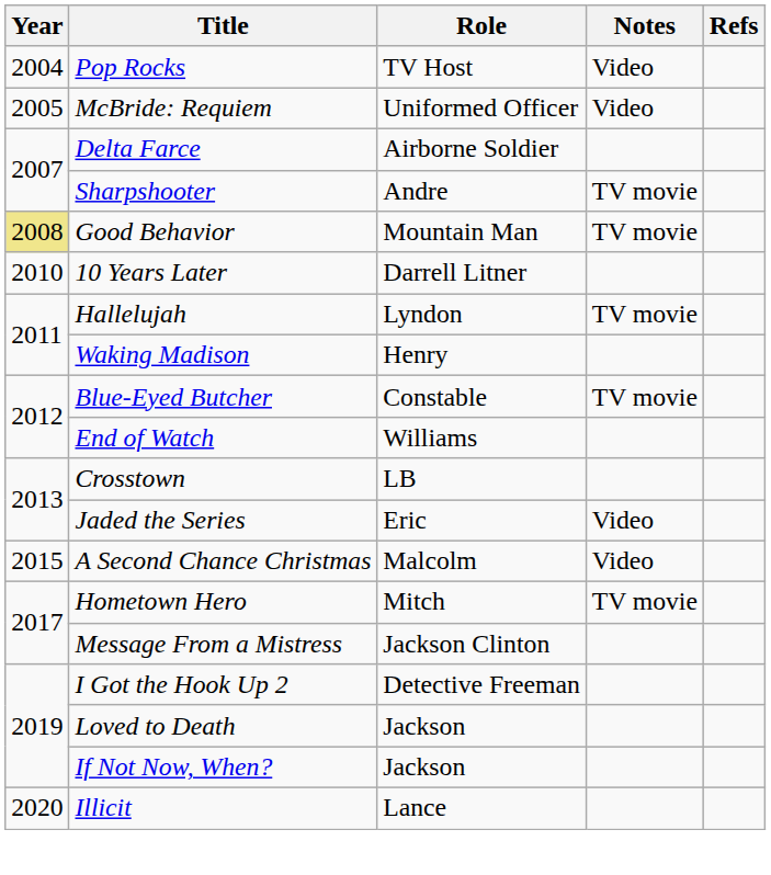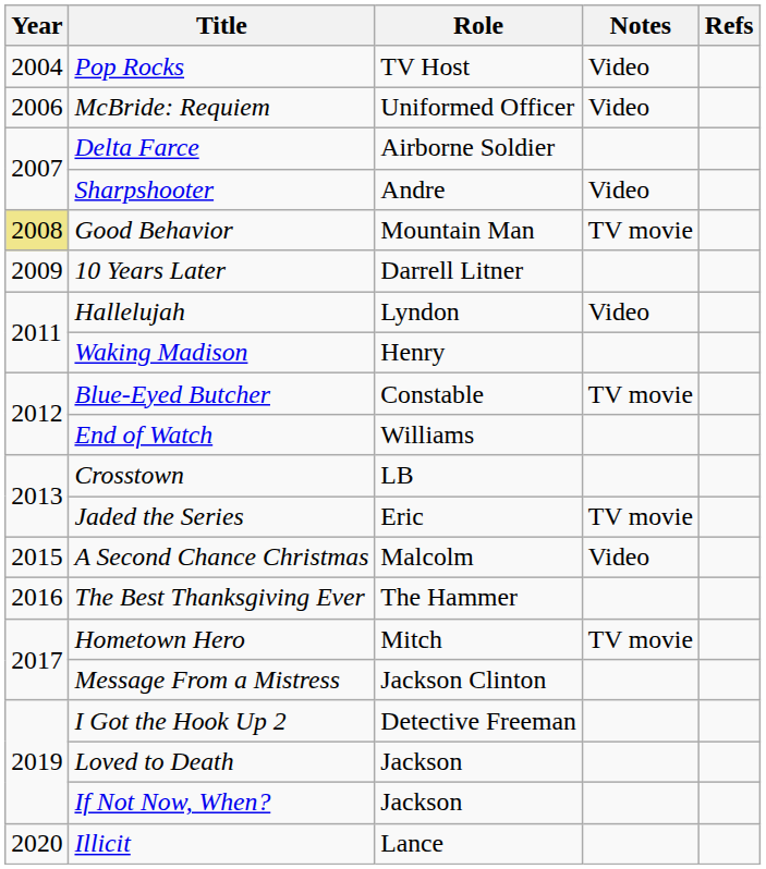McBride: Requiem | Year: 2005 -> 2006
Sharpshooter | Notes: TV movie -> Video
10 Years Later | Year: 2010 -> 2009
Hallelujah | Notes: TV movie -> Video
Jaded the Series | Notes: Video -> TV movie
+ row: 2016 | The Best Thanksgiving Ever | The Hammer
